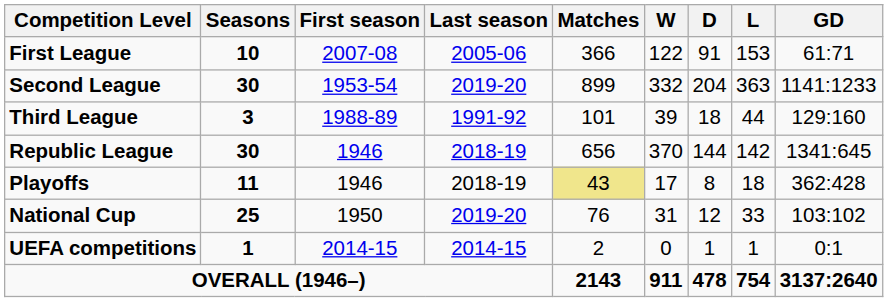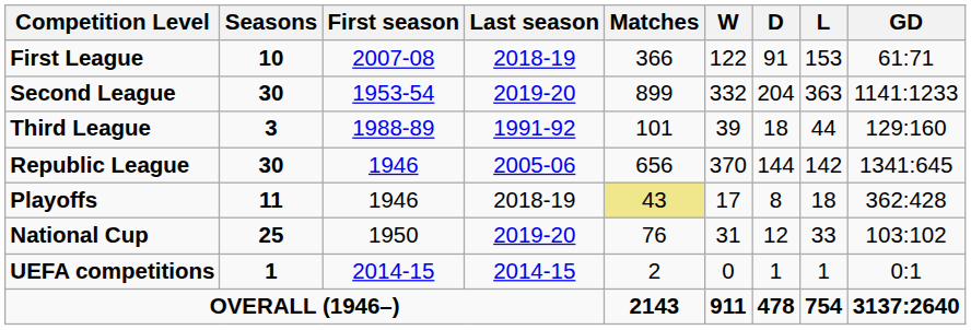First League | Last season: 2005-06 -> 2018-19
Republic League | Last season: 2018-19 -> 2005-06
